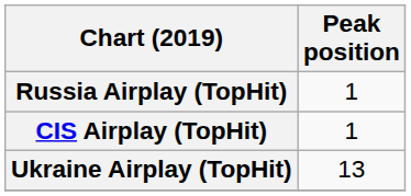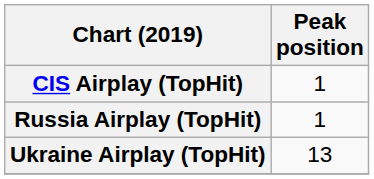rows swapped: CIS Airplay (TopHit) <-> Russia Airplay (TopHit)
